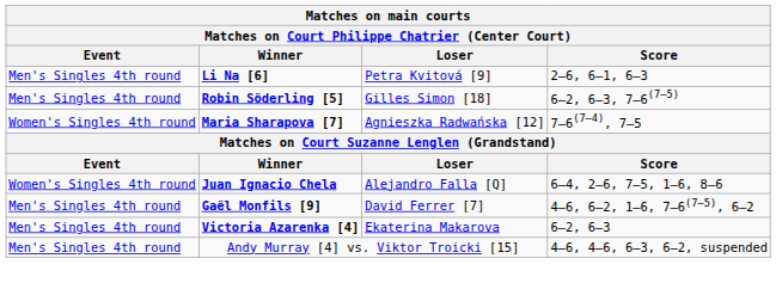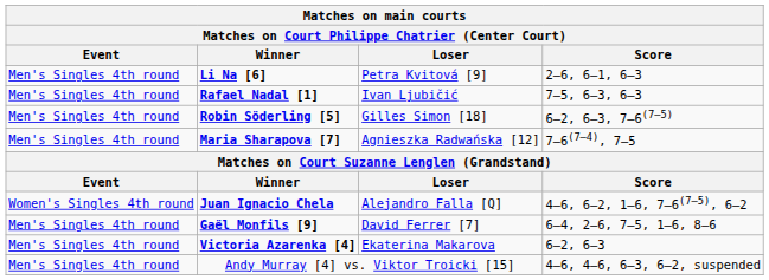+ row: Men's Singles 4th round | Rafael Nadal [1] | Ivan Ljubičić | 7–5, 6–3, 6–3
Maria Sharapova [7] | Event: Women's Singles 4th round -> Men's Singles 4th round
Juan Ignacio Chela | Score: 6–4, 2–6, 7–5, 1–6, 8–6 -> 4–6, 6–2, 1–6, 7–6(7–5), 6–2
Gaël Monfils [9] | Score: 4–6, 6–2, 1–6, 7–6(7–5), 6–2 -> 6–4, 2–6, 7–5, 1–6, 8–6
